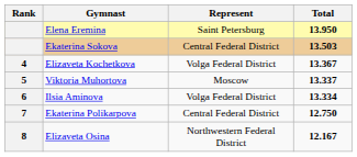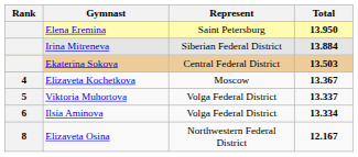+ row: Irina Mitreneva | Siberian Federal District | 13.884
Elizaveta Kochetkova | Represent: Volga Federal District -> Moscow
Viktoria Muhortova | Represent: Moscow -> Volga Federal District
- row: 7 | Ekaterina Polikarpova | Central Federal District | 12.750
